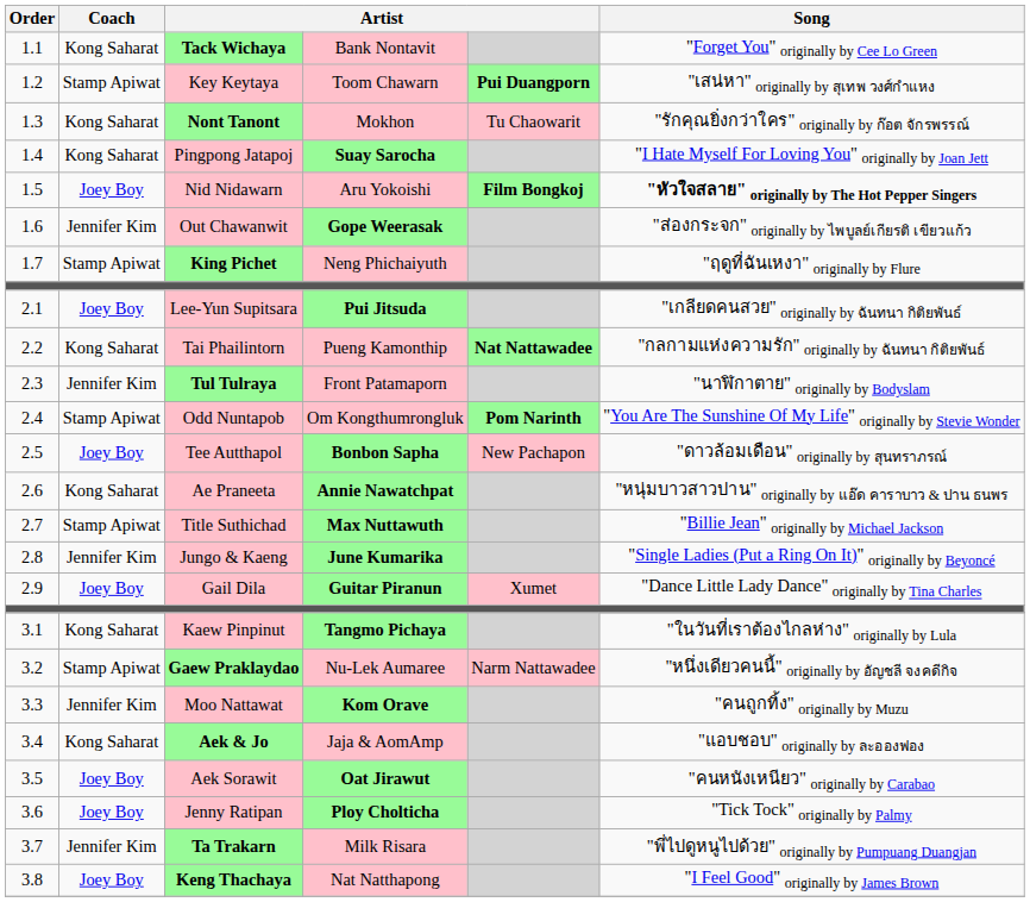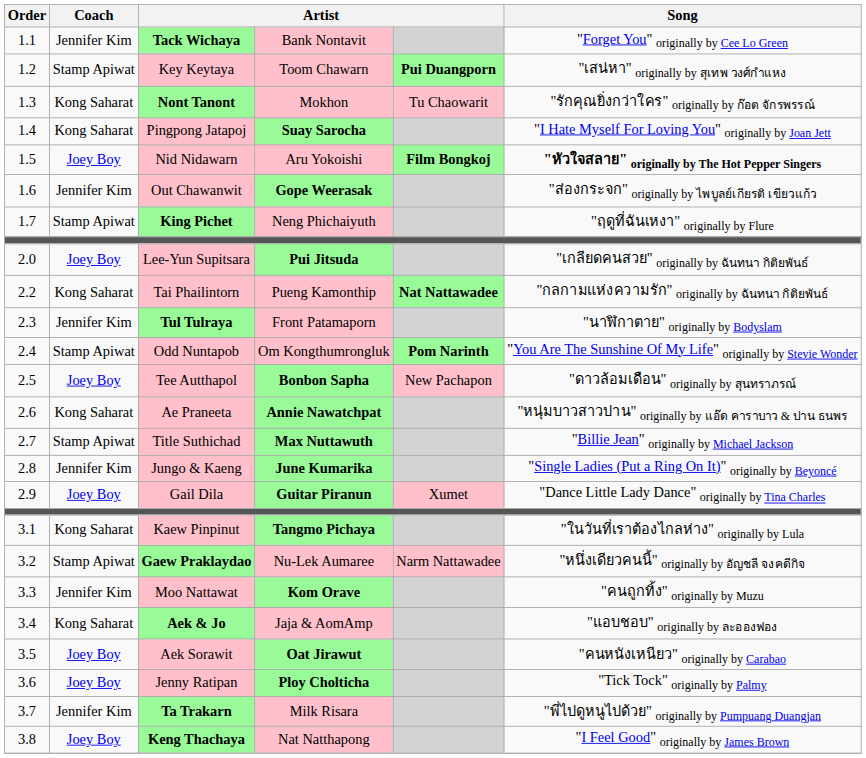Tack Wichaya | Coach: Kong Saharat -> Jennifer Kim
Lee-Yun Supitsara | Order: 2.1 -> 2.0
